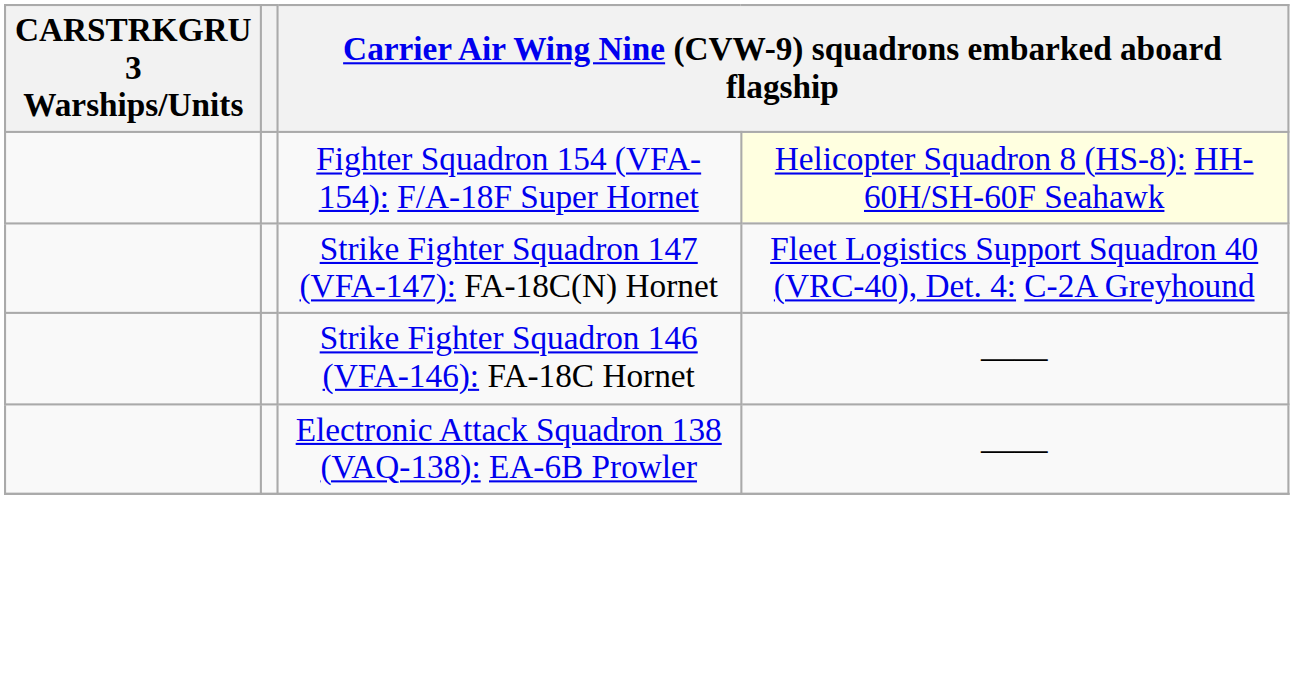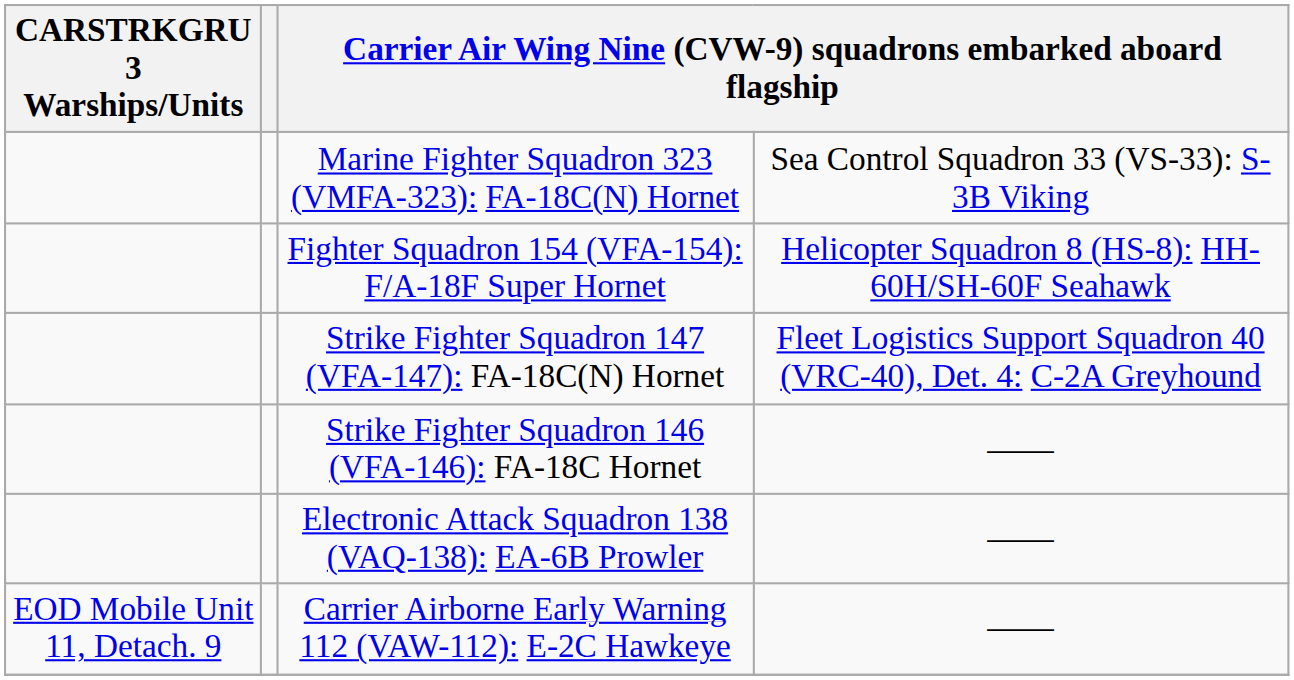+ row: Marine Fighter Squadron 323 (VMFA-323): FA-18C(N) Hornet | Sea Control Squadron 33 (VS-33): S-3B Viking
Fighter Squadron 154 (VFA-154): F/A-18F Super Hornet | column 4: lightyellow background -> no background
+ row: EOD Mobile Unit 11, Detach. 9 | Carrier Airborne Early Warning 112 (VAW-112): E-2C Hawkeye | ——
